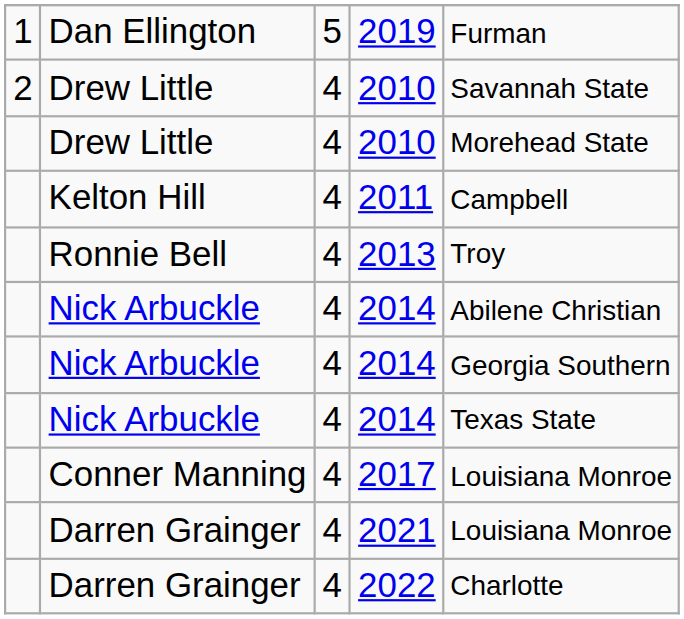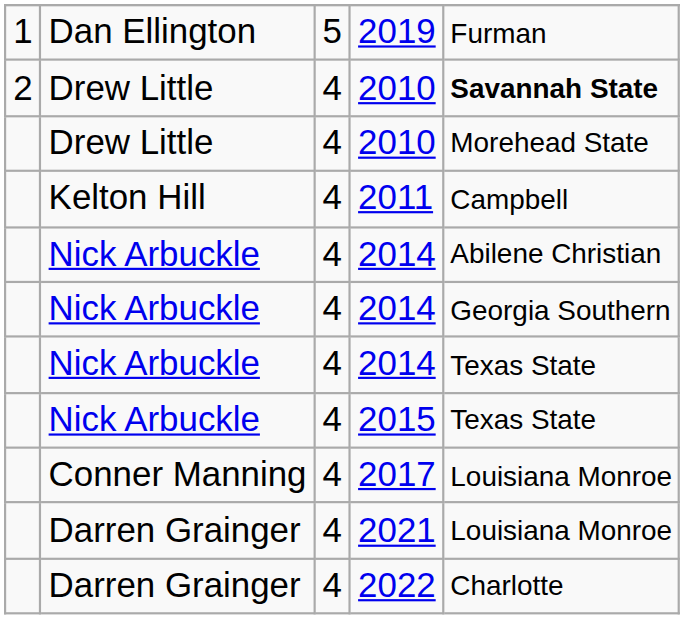2 / 2010 | column 5: normal -> bold
- row: Ronnie Bell | 4 | 2013 | Troy
+ row: Nick Arbuckle | 4 | 2015 | Texas State
